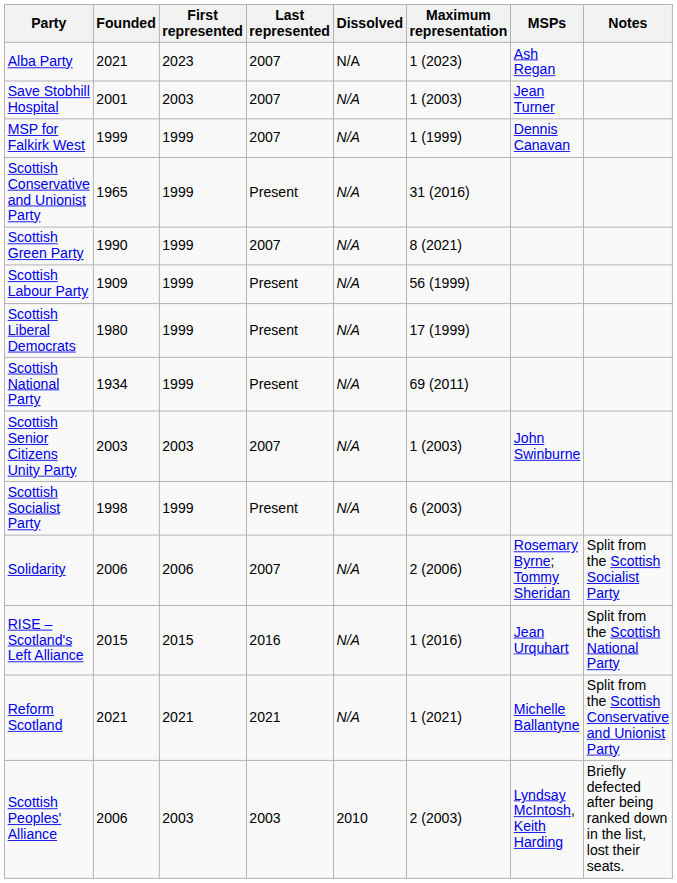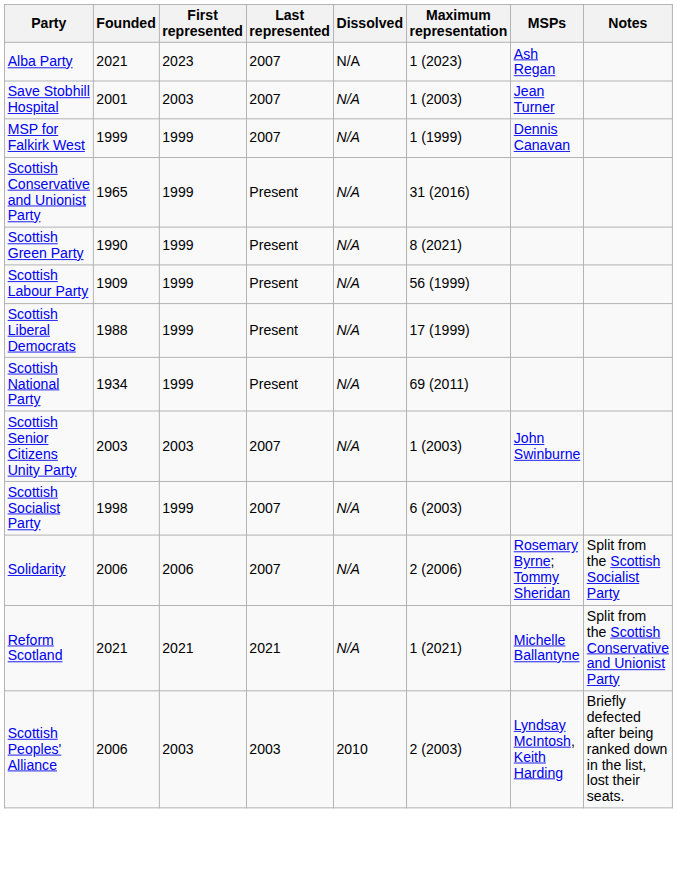Scottish Green Party | Last represented: 2007 -> Present
Scottish Liberal Democrats | Founded: 1980 -> 1988
Scottish Socialist Party | Last represented: Present -> 2007
- row: RISE – Scotland's Left Alliance | 2015 | 2015 | 2016 | N/A | 1 (2016) | Jean Urquhart | Split from the Scottish National Party
